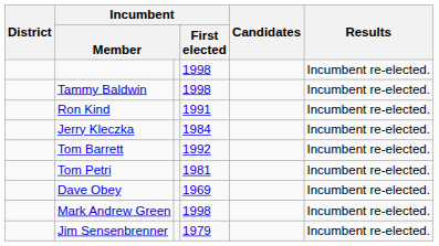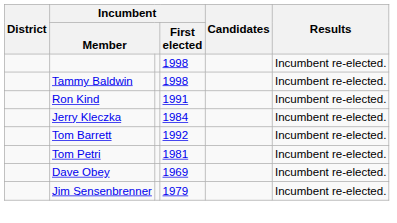- row: Mark Andrew Green | 1998 | Incumbent re-elected.
